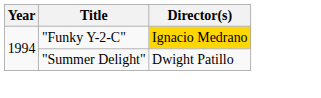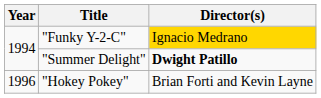"Summer Delight" | Director(s): normal -> bold
+ row: 1996 | "Hokey Pokey" | Brian Forti and Kevin Layne
